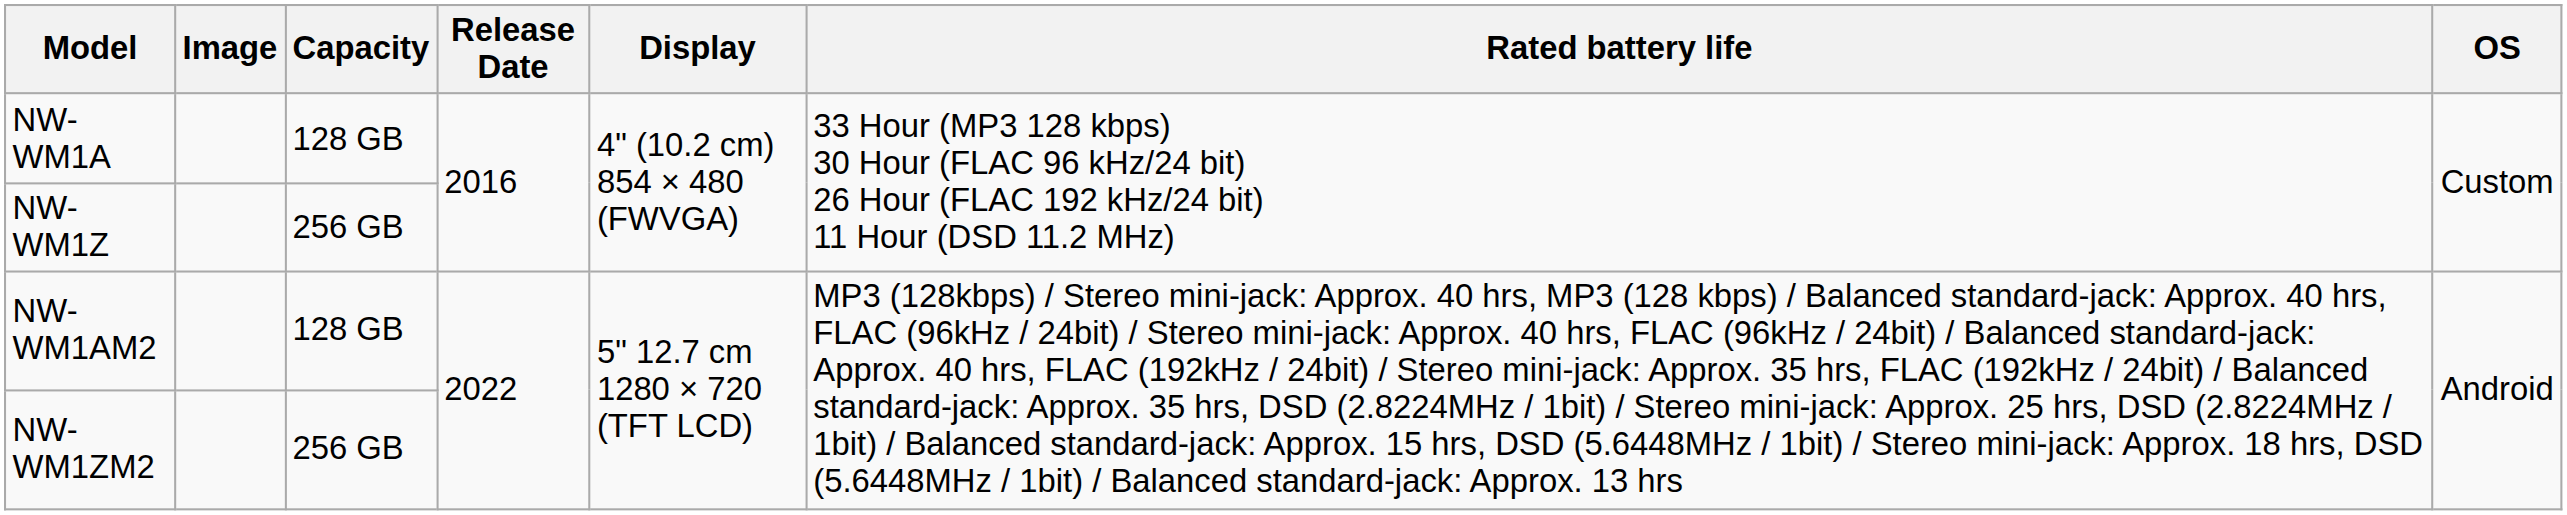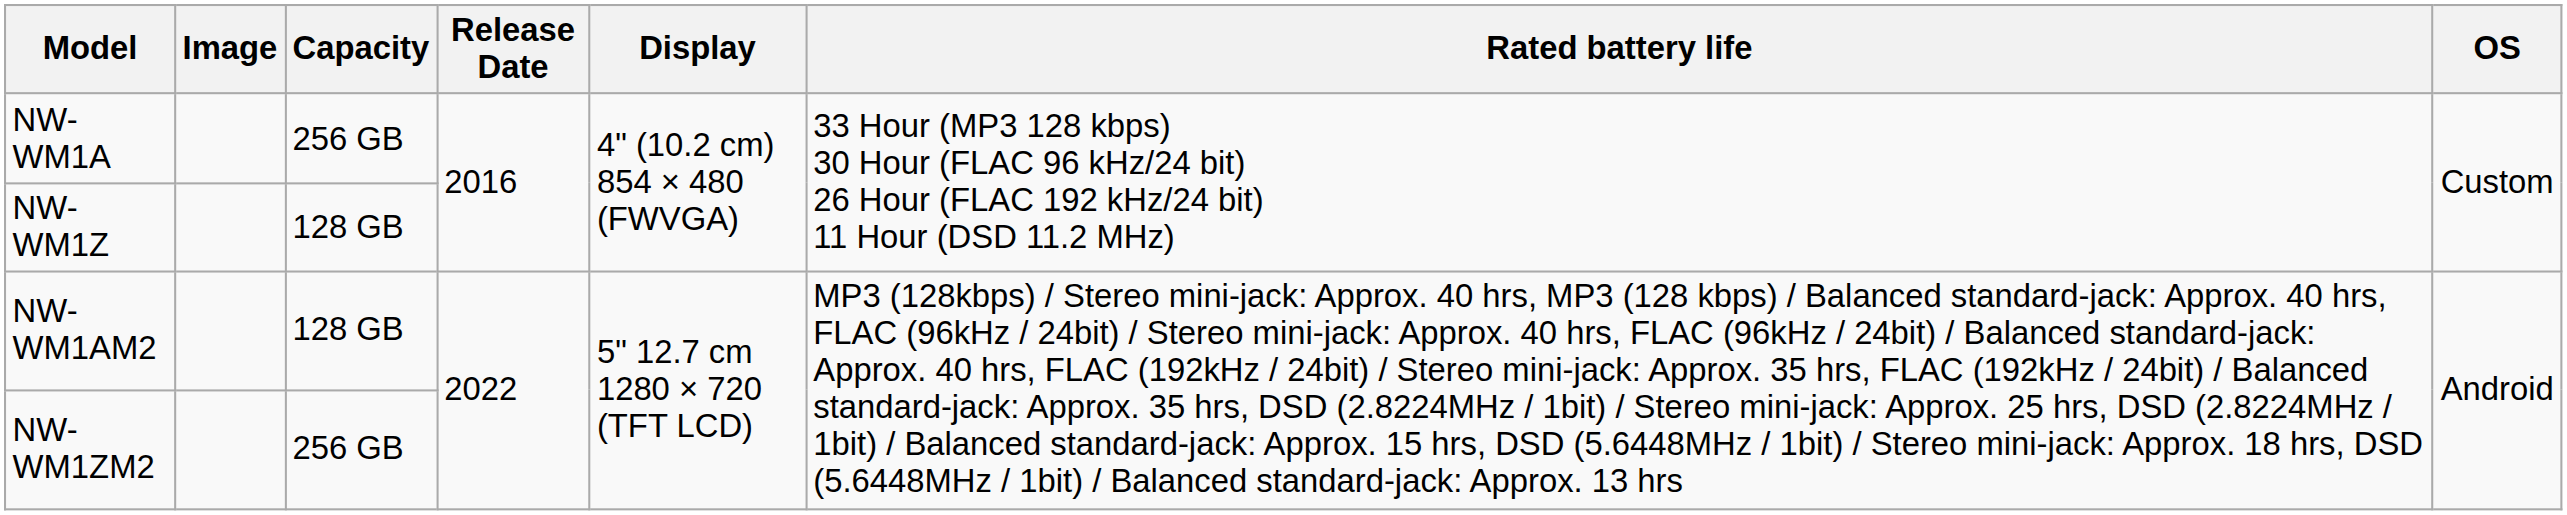NW-WM1A | Capacity: 128 GB -> 256 GB
NW-WM1Z | Capacity: 256 GB -> 128 GB
